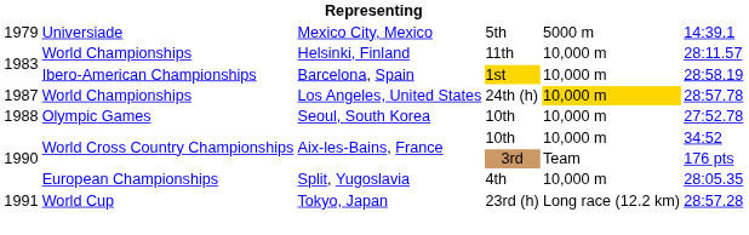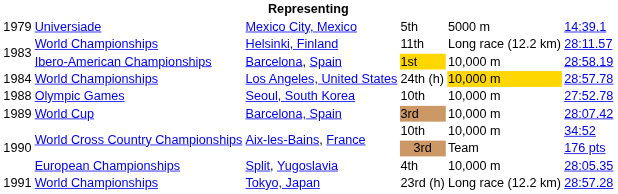Helsinki, Finland | column 5: 10,000 m -> Long race (12.2 km)
Los Angeles, United States | column 1: 1987 -> 1984
+ row: 1989 | World Cup | Barcelona, Spain | 3rd | 10,000 m | 28:07.42
Tokyo, Japan | column 2: World Cup -> World Championships
